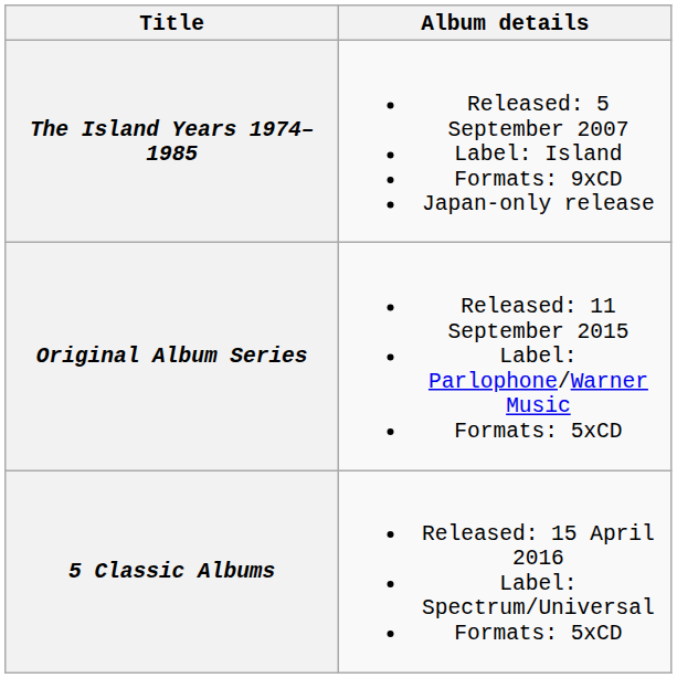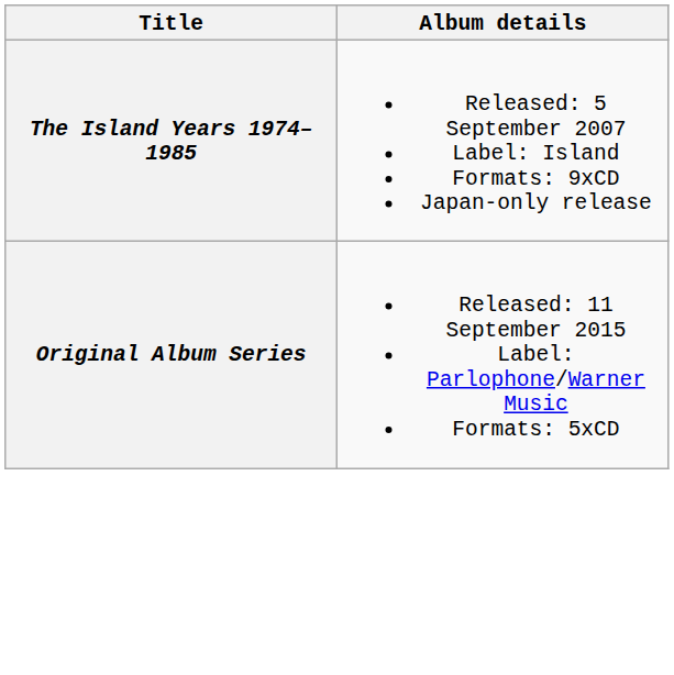- row: 5 Classic Albums | Released: 15 April 2016 Label: Spectrum/Universal Formats: 5xCD
